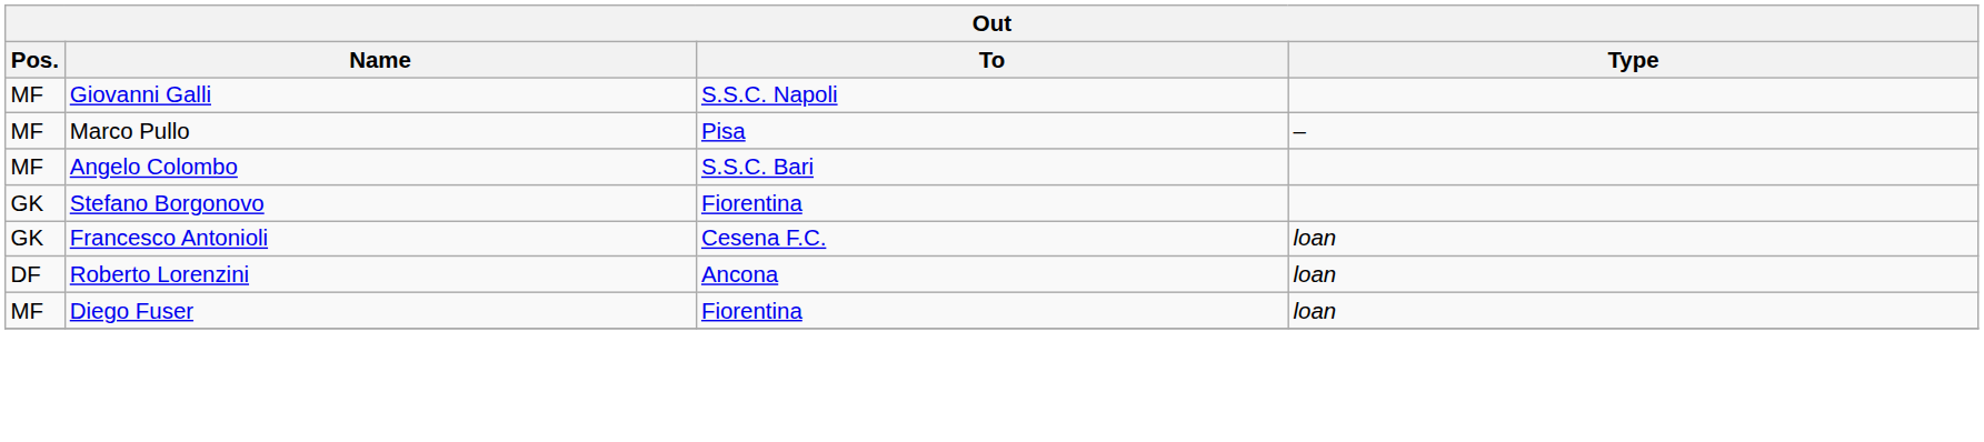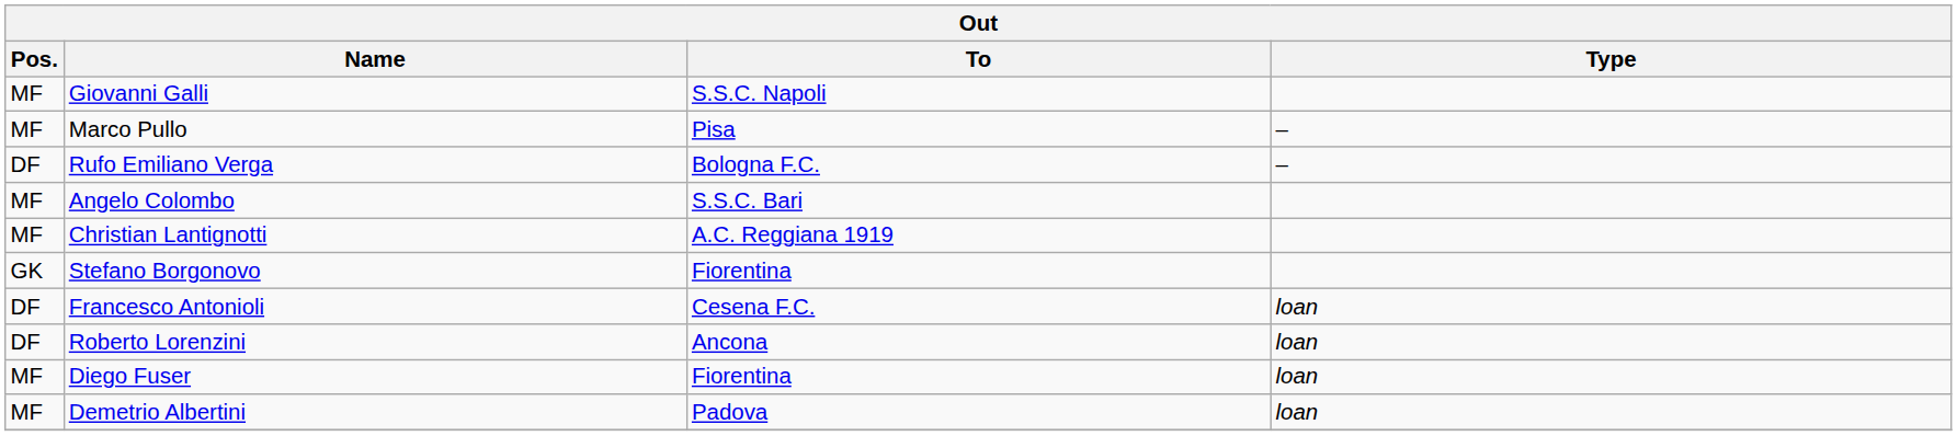+ row: DF | Rufo Emiliano Verga | Bologna F.C. | –
+ row: MF | Christian Lantignotti | A.C. Reggiana 1919
Francesco Antonioli | Pos.: GK -> DF
+ row: MF | Demetrio Albertini | Padova | loan
